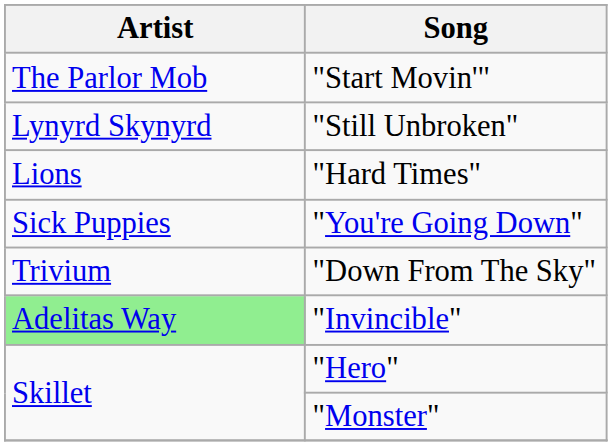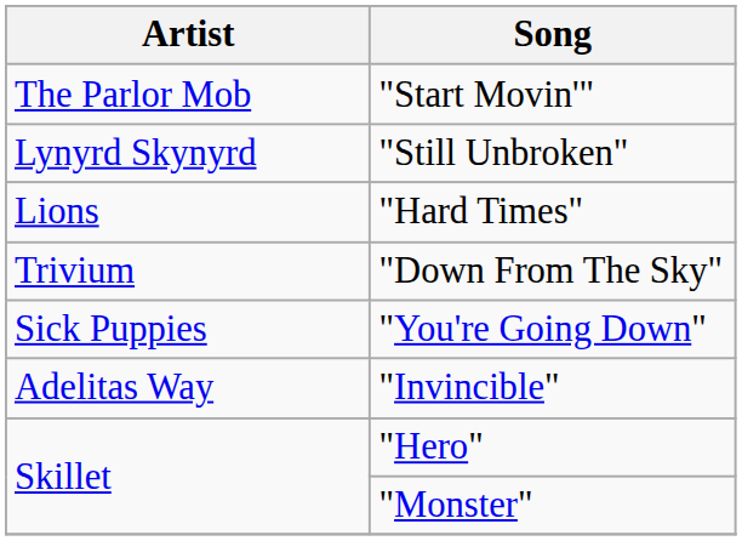rows swapped: "You're Going Down" <-> "Down From The Sky"
"Invincible" | Artist: lightgreen background -> no background
